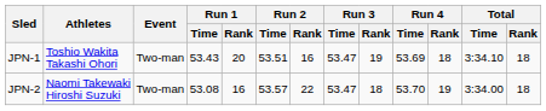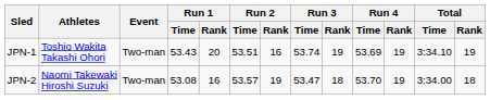JPN-1 | Run 3 / Time: 53.47 -> 53.74
JPN-1 | Run 4 / Rank: 18 -> 19
JPN-1 | Total / Rank: 18 -> 19
JPN-2 | Run 2 / Rank: 22 -> 19
